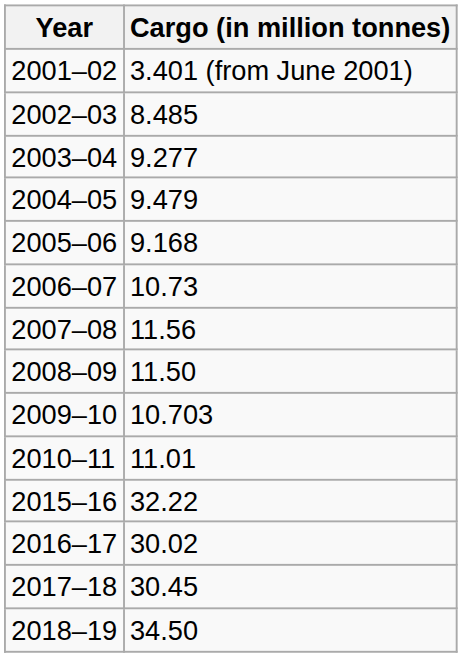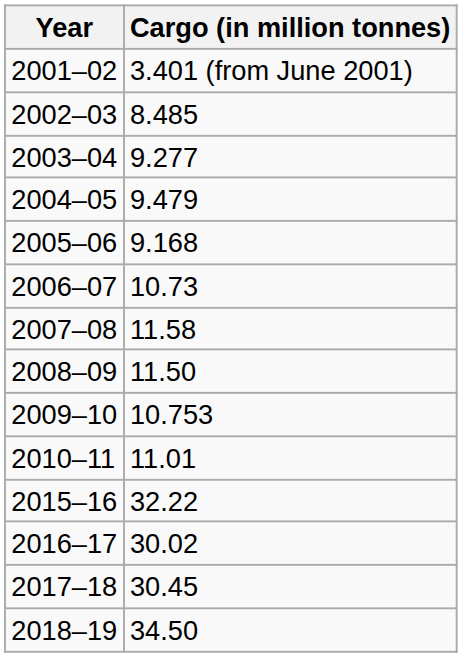2007–08 | Cargo (in million tonnes): 11.56 -> 11.58
2009–10 | Cargo (in million tonnes): 10.703 -> 10.753
